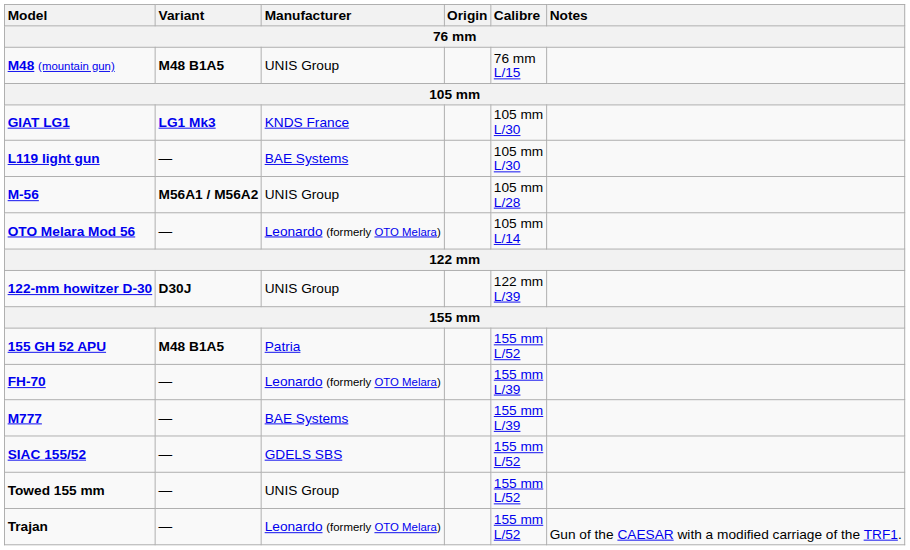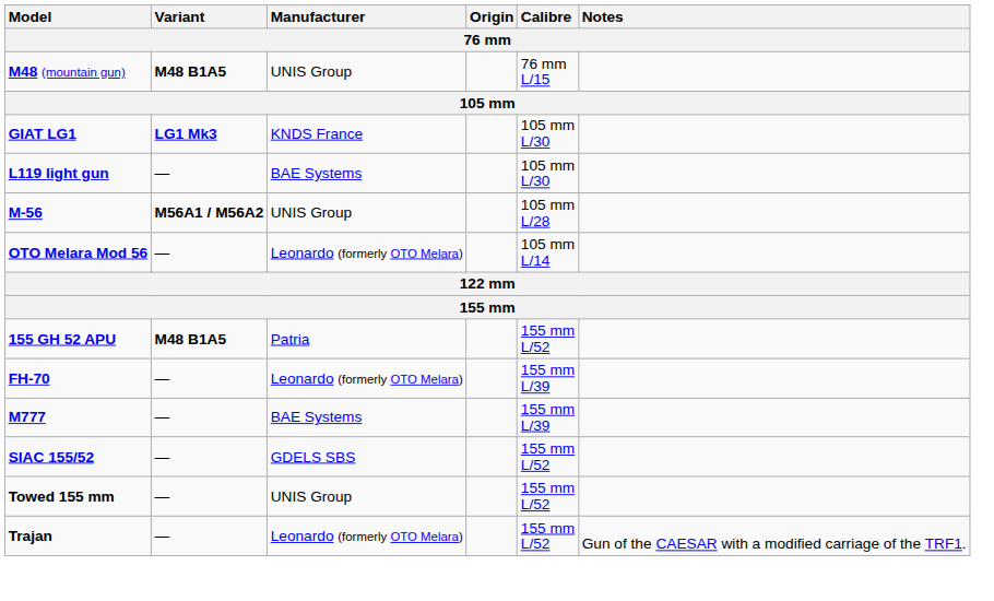- row: 122-mm howitzer D-30 | D30J | UNIS Group | 122 mm L/39
